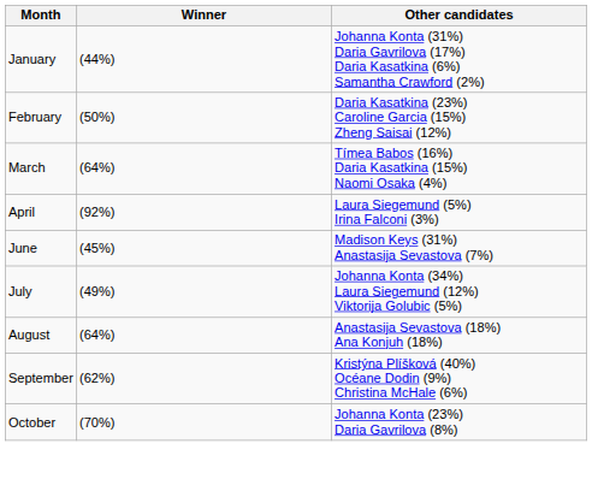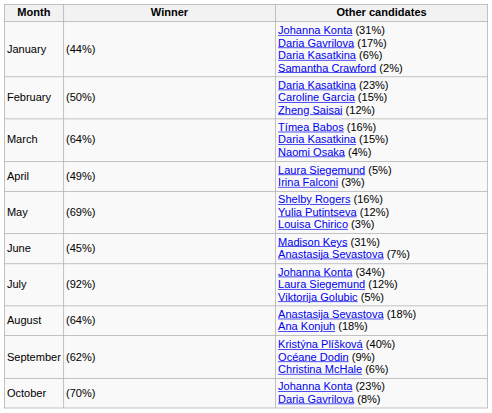April | Winner: (92%) -> (49%)
+ row: May | (69%) | Shelby Rogers (16%) Yulia Putintseva (12%) Louisa Chirico (3%)
July | Winner: (49%) -> (92%)
